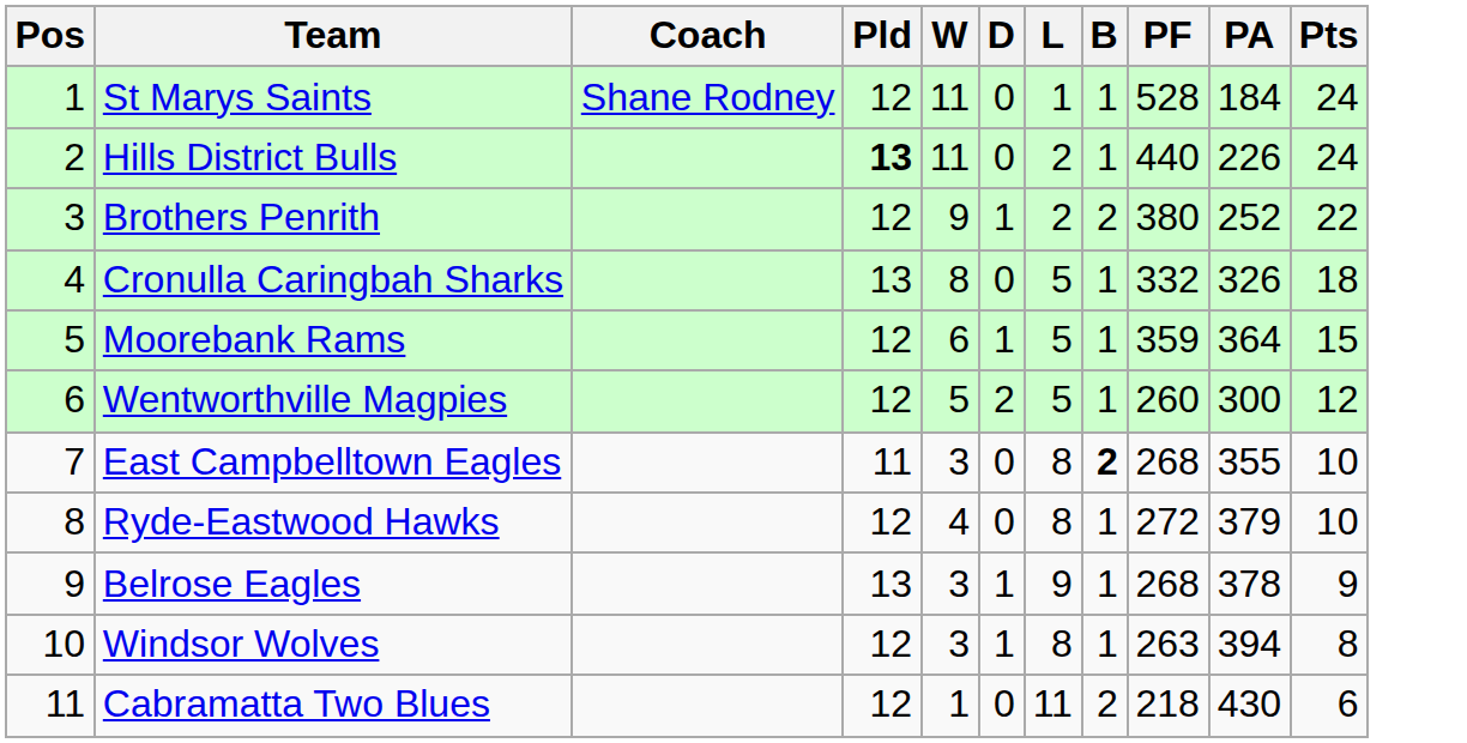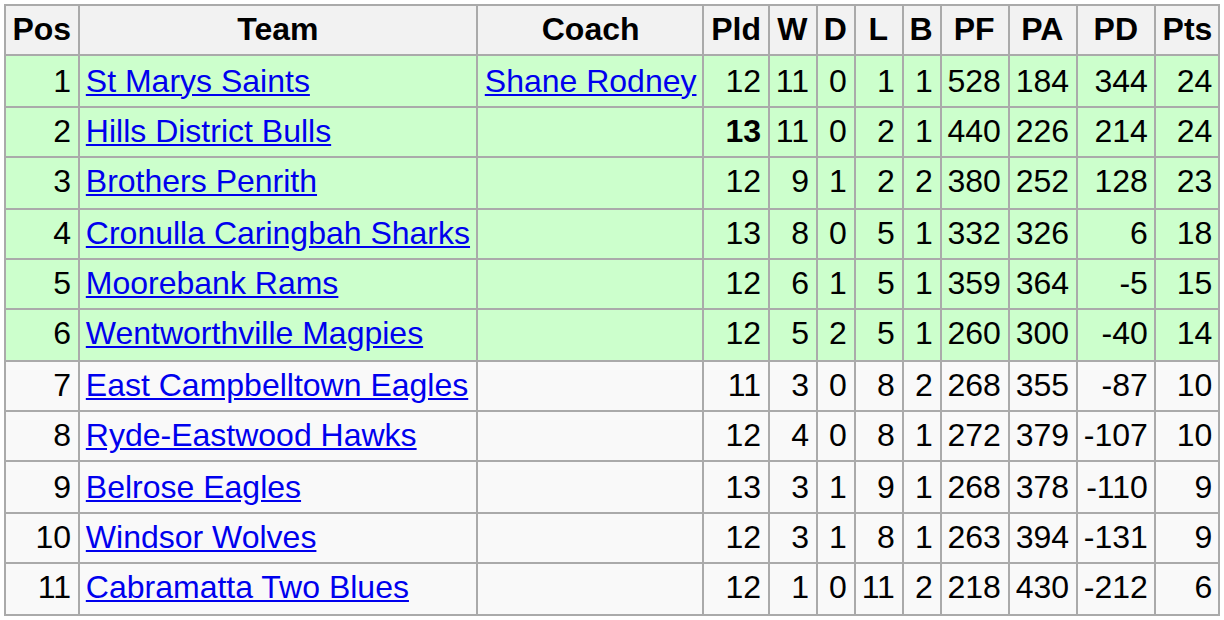+ column: PD | 344 | 214 | 128 | 6 | -5 | -40 | -87 | -107 | -110 | -131 | -212
Brothers Penrith | Pts: 22 -> 23
Wentworthville Magpies | Pts: 12 -> 14
East Campbelltown Eagles | B: bold -> normal
Windsor Wolves | Pts: 8 -> 9
